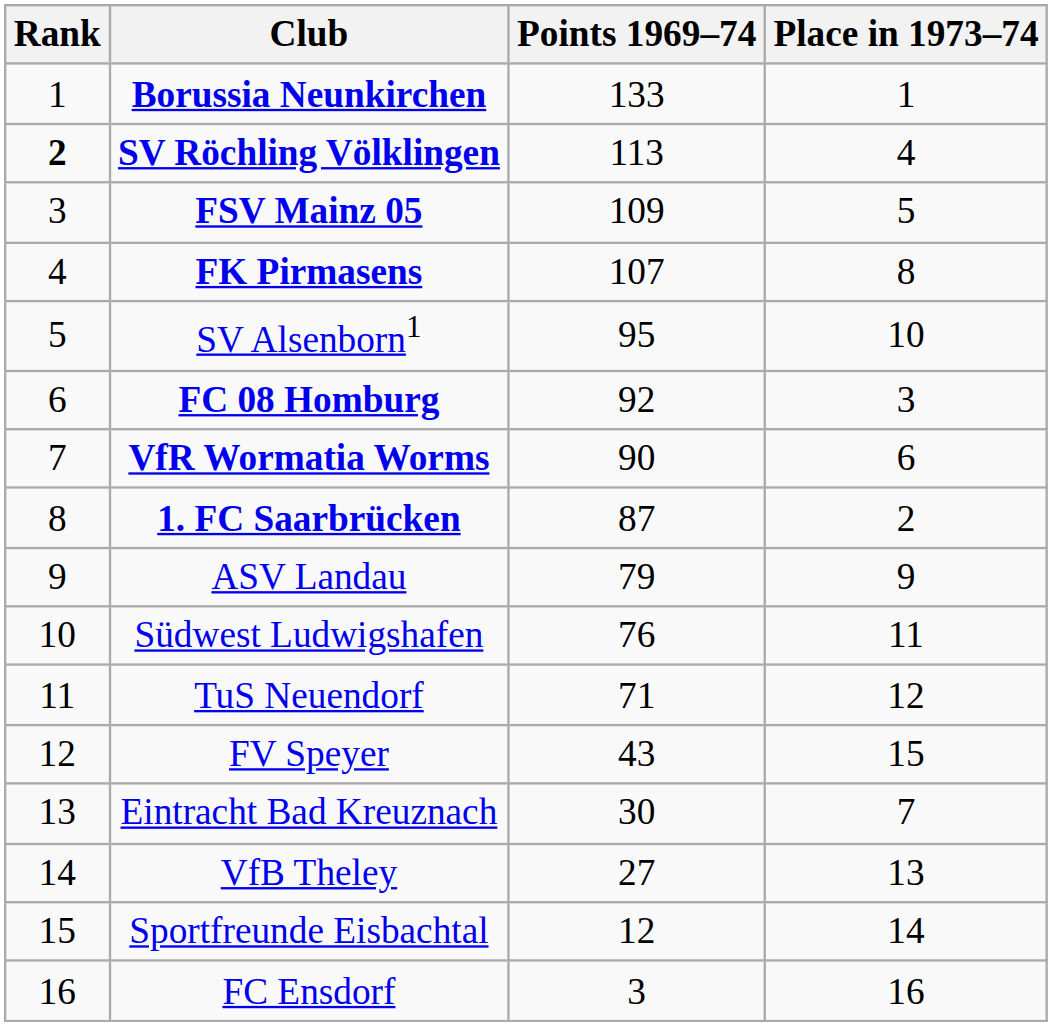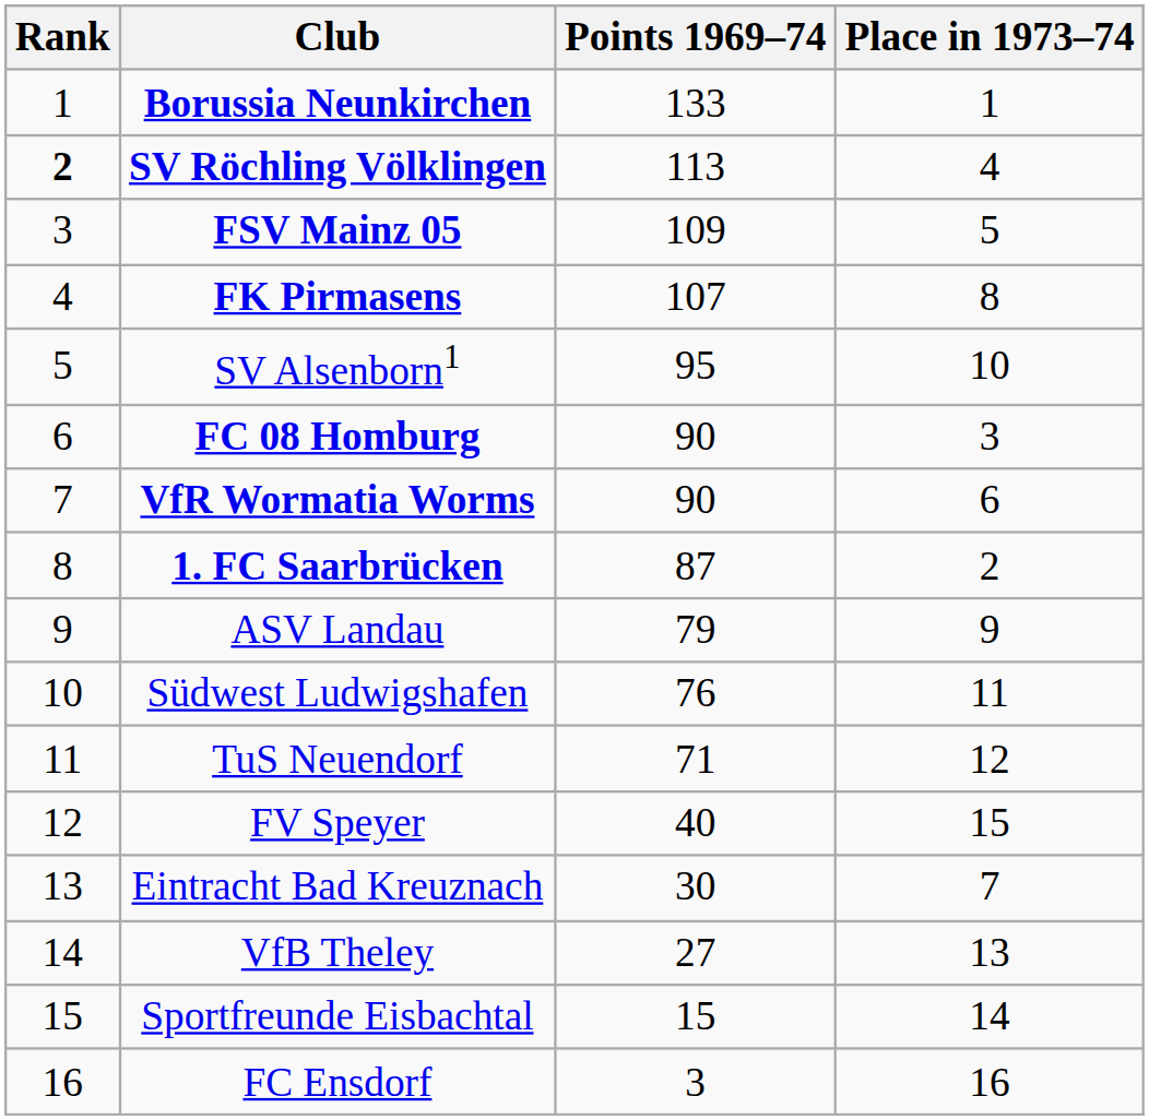FC 08 Homburg | Points 1969–74: 92 -> 90
FV Speyer | Points 1969–74: 43 -> 40
Sportfreunde Eisbachtal | Points 1969–74: 12 -> 15
